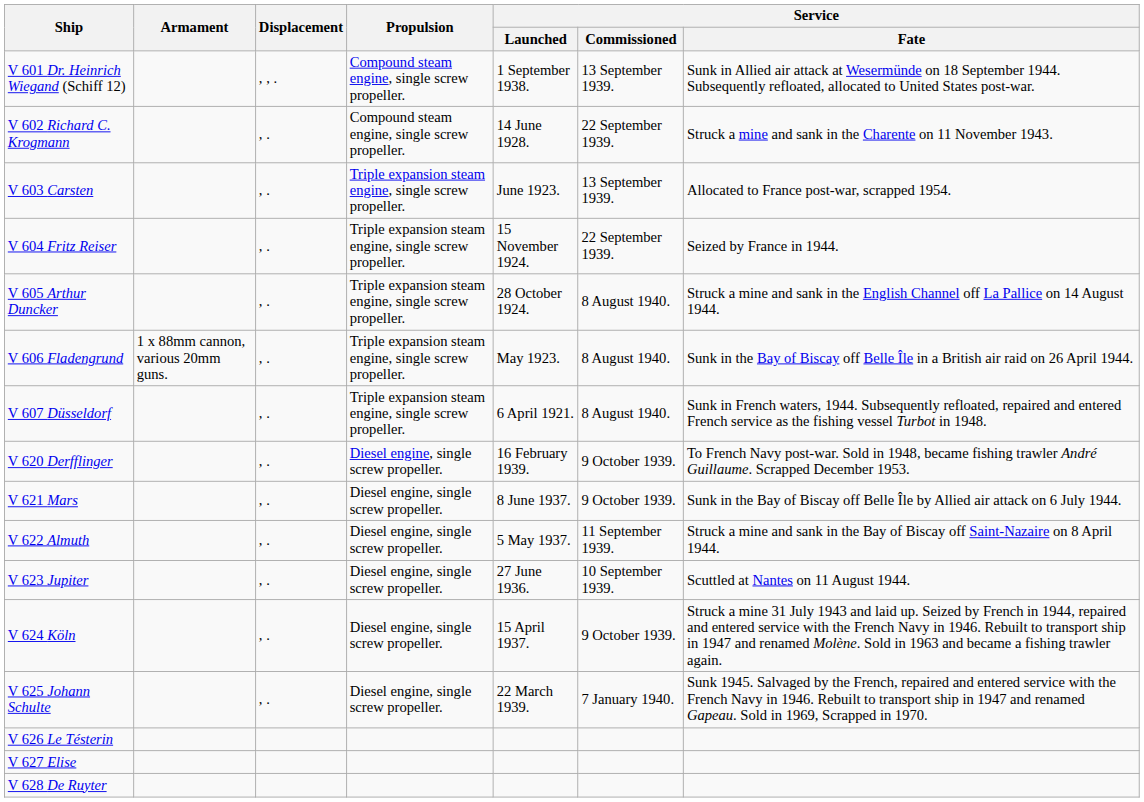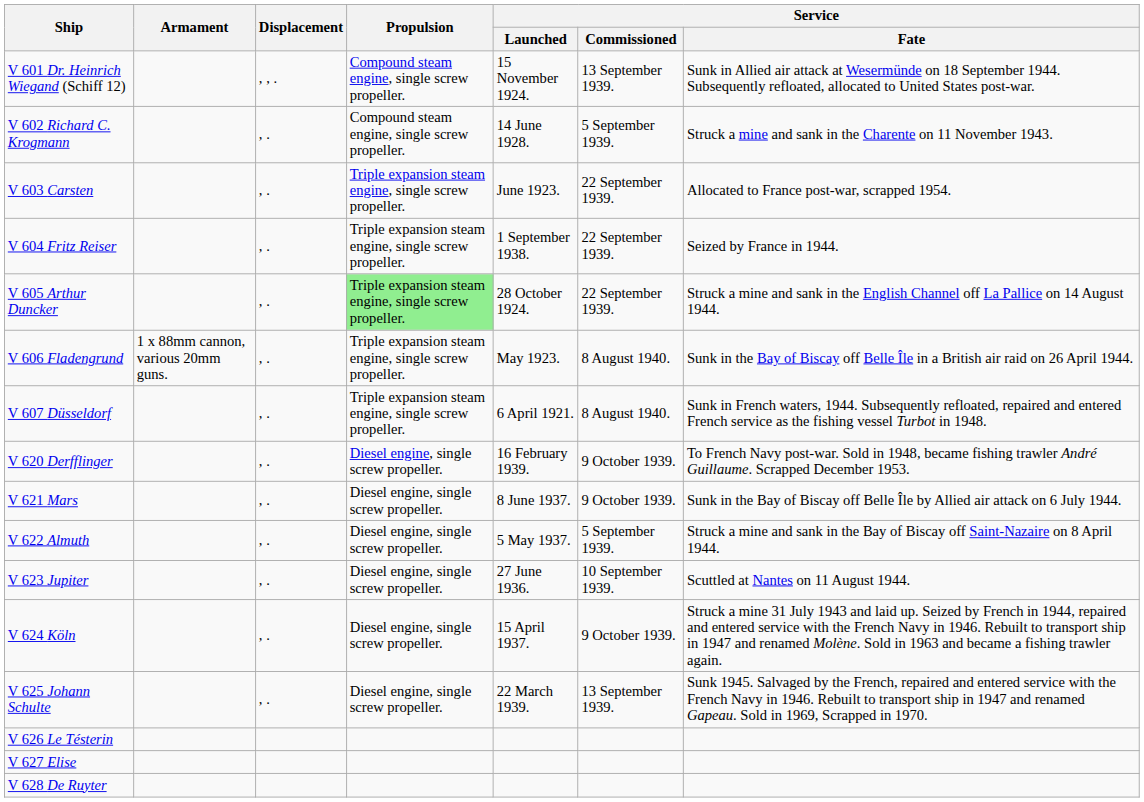V 601 Dr. Heinrich Wiegand (Schiff 12) | Service / Launched: 1 September 1938. -> 15 November 1924.
V 602 Richard C. Krogmann | Service / Commissioned: 22 September 1939. -> 5 September 1939.
V 603 Carsten | Service / Commissioned: 13 September 1939. -> 22 September 1939.
V 604 Fritz Reiser | Service / Launched: 15 November 1924. -> 1 September 1938.
V 605 Arthur Duncker | Propulsion: no background -> lightgreen background
V 605 Arthur Duncker | Service / Commissioned: 8 August 1940. -> 22 September 1939.
V 622 Almuth | Service / Commissioned: 11 September 1939. -> 5 September 1939.
V 625 Johann Schulte | Service / Commissioned: 7 January 1940. -> 13 September 1939.
